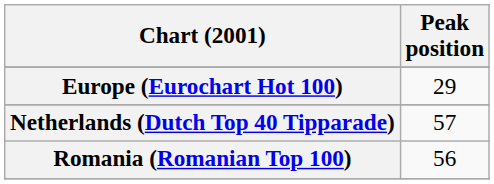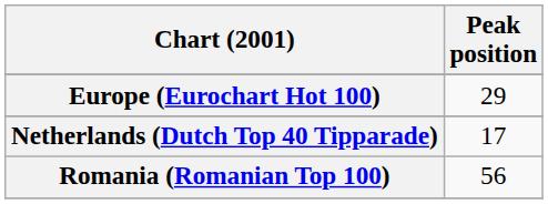Netherlands (Dutch Top 40 Tipparade) | Peak position: 57 -> 17
